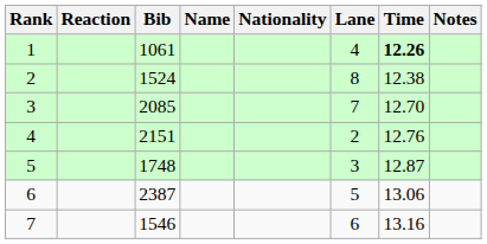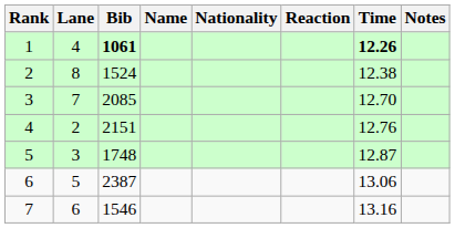columns swapped: Lane <-> Reaction
1 | Bib: normal -> bold
